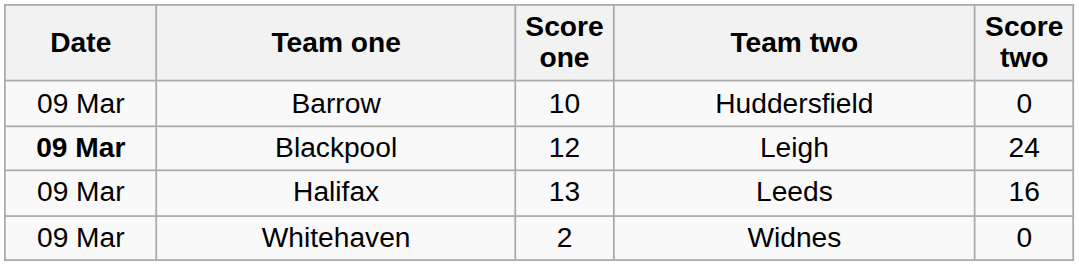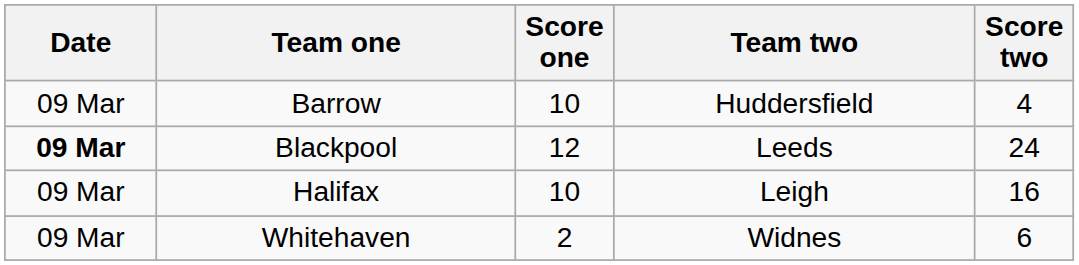Barrow | Score two: 0 -> 4
Blackpool | Team two: Leigh -> Leeds
Halifax | Score one: 13 -> 10
Halifax | Team two: Leeds -> Leigh
Whitehaven | Score two: 0 -> 6
